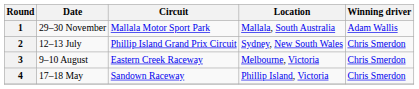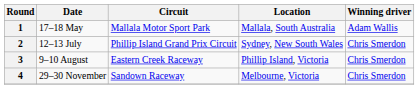1 | Date: 29–30 November -> 17–18 May
3 | Location: Melbourne, Victoria -> Phillip Island, Victoria
4 | Date: 17–18 May -> 29–30 November
4 | Location: Phillip Island, Victoria -> Melbourne, Victoria
